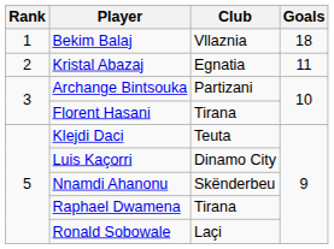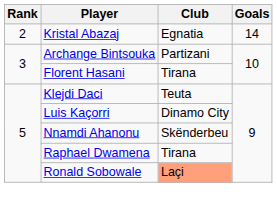- row: 1 | Bekim Balaj | Vllaznia | 18
Kristal Abazaj | Goals: 11 -> 14
Ronald Sobowale | Club: no background -> lightsalmon background
